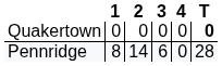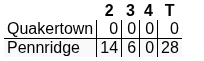- column: 1 | 0 | 8
Quakertown | T: bold -> normal
